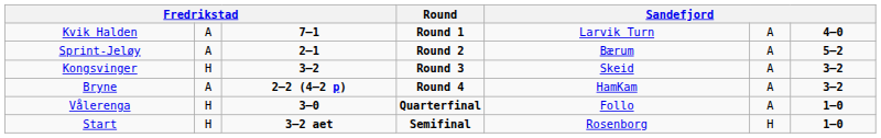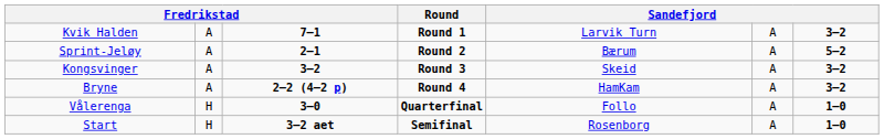Kvik Halden | column 7: 4–0 -> 3–2
Kongsvinger | column 2: H -> A
Start | column 6: H -> A
